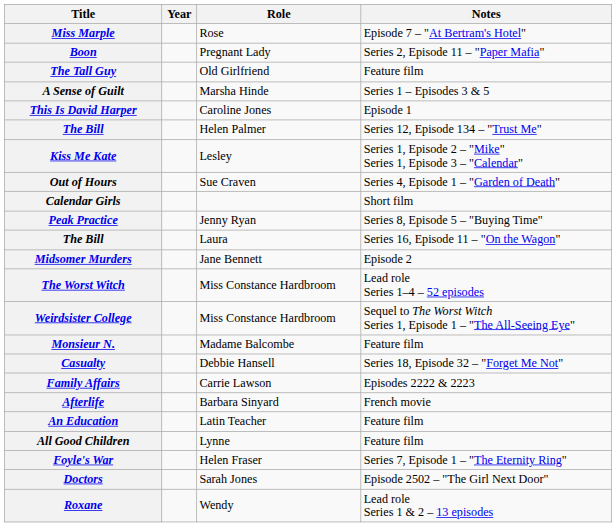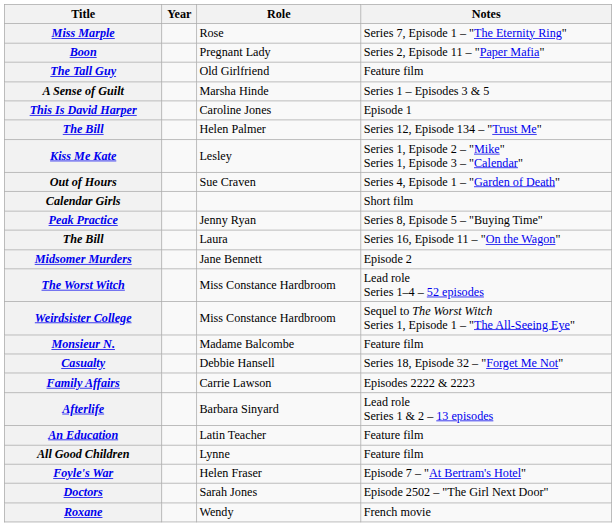Miss Marple | Notes: Episode 7 – "At Bertram's Hotel" -> Series 7, Episode 1 – "The Eternity Ring"
Afterlife | Notes: French movie -> Lead role Series 1 & 2 – 13 episodes
Foyle's War | Notes: Series 7, Episode 1 – "The Eternity Ring" -> Episode 7 – "At Bertram's Hotel"
Roxane | Notes: Lead role Series 1 & 2 – 13 episodes -> French movie
